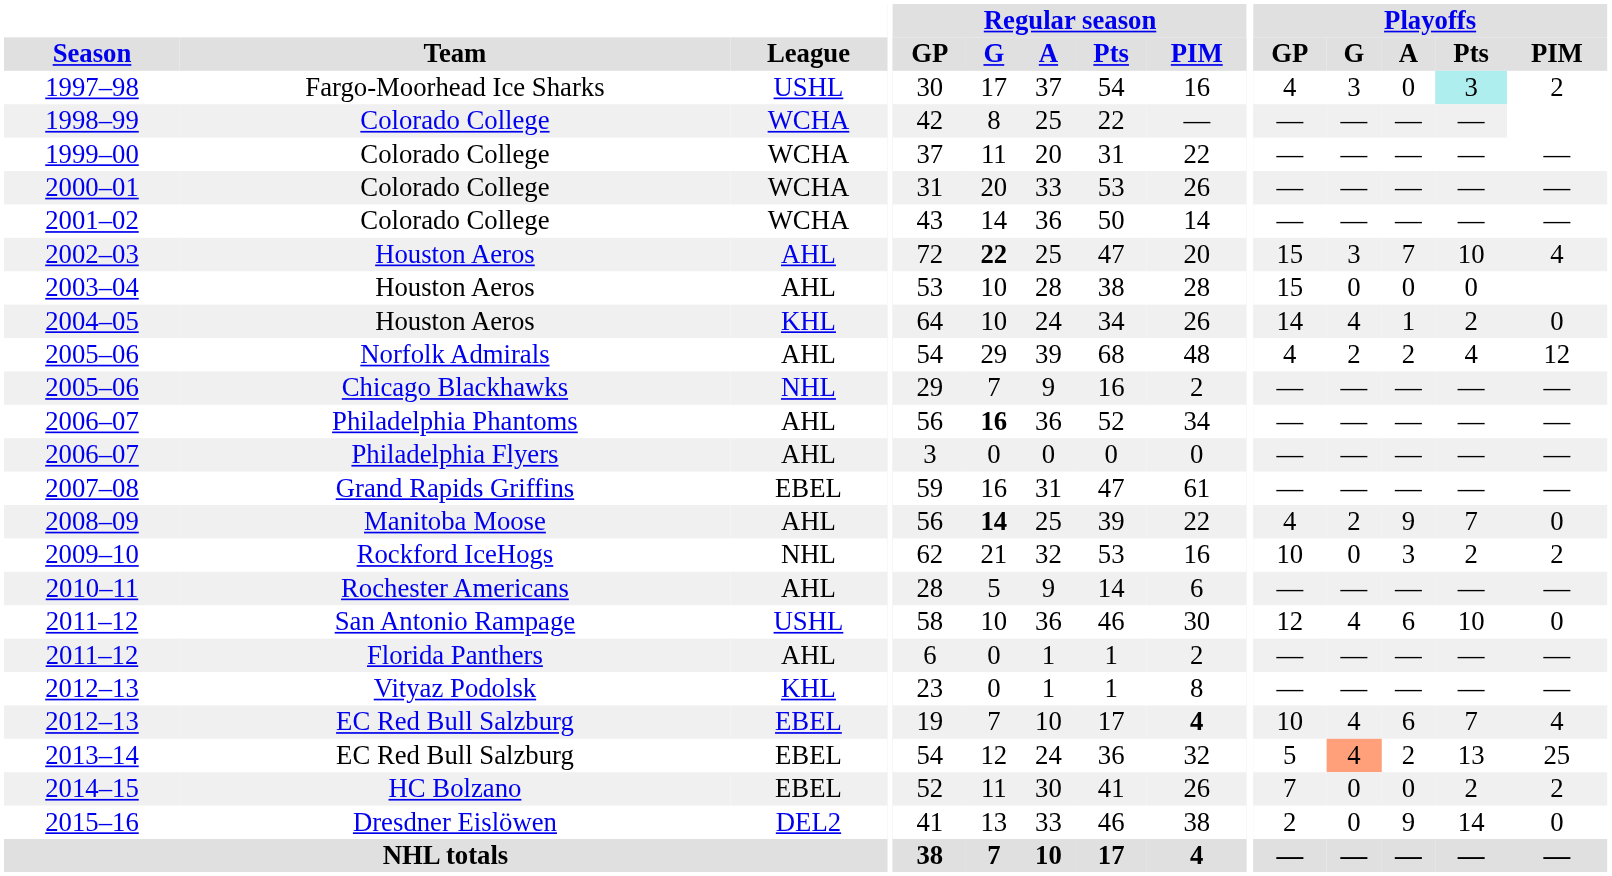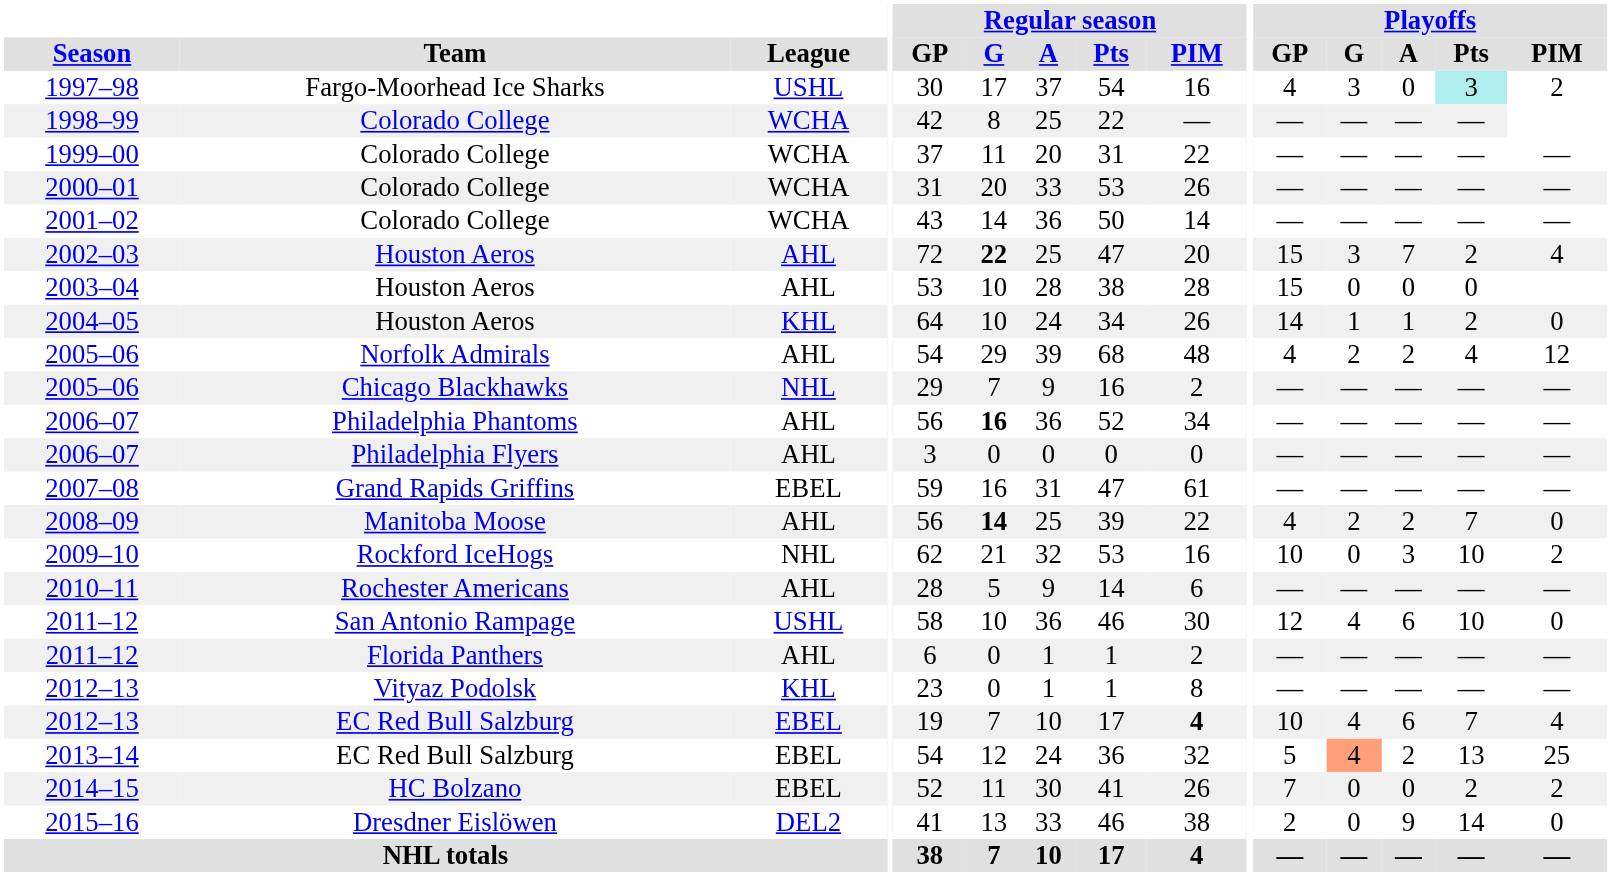2002–03 | Playoffs / Pts: 10 -> 2
2004–05 | Playoffs / G: 4 -> 1
2008–09 | Playoffs / A: 9 -> 2
2009–10 | Playoffs / Pts: 2 -> 10
